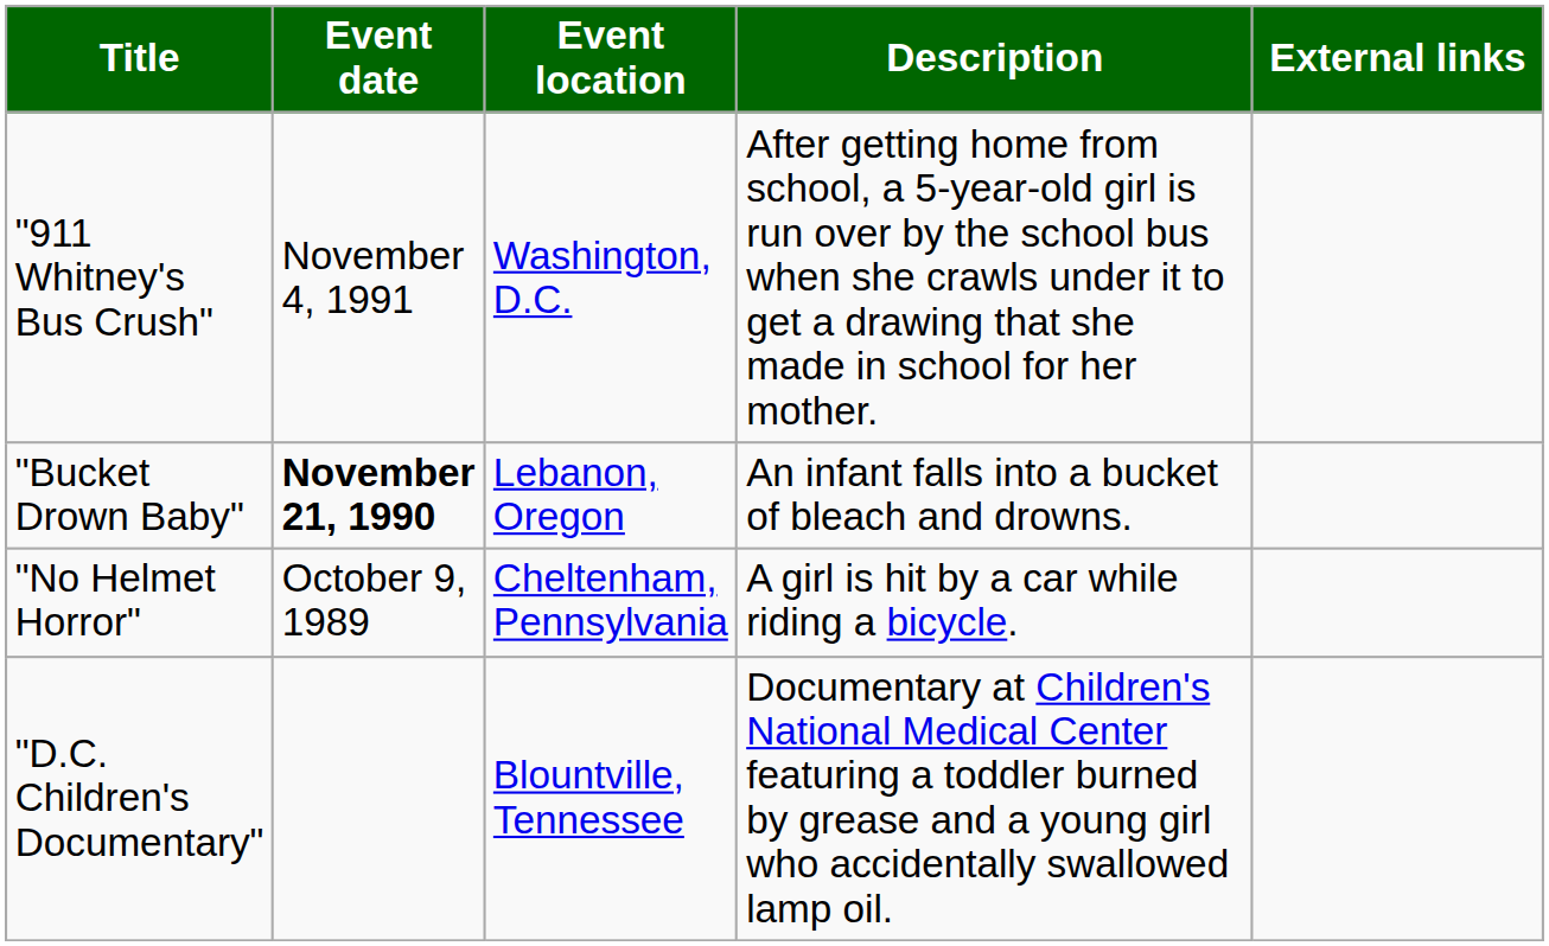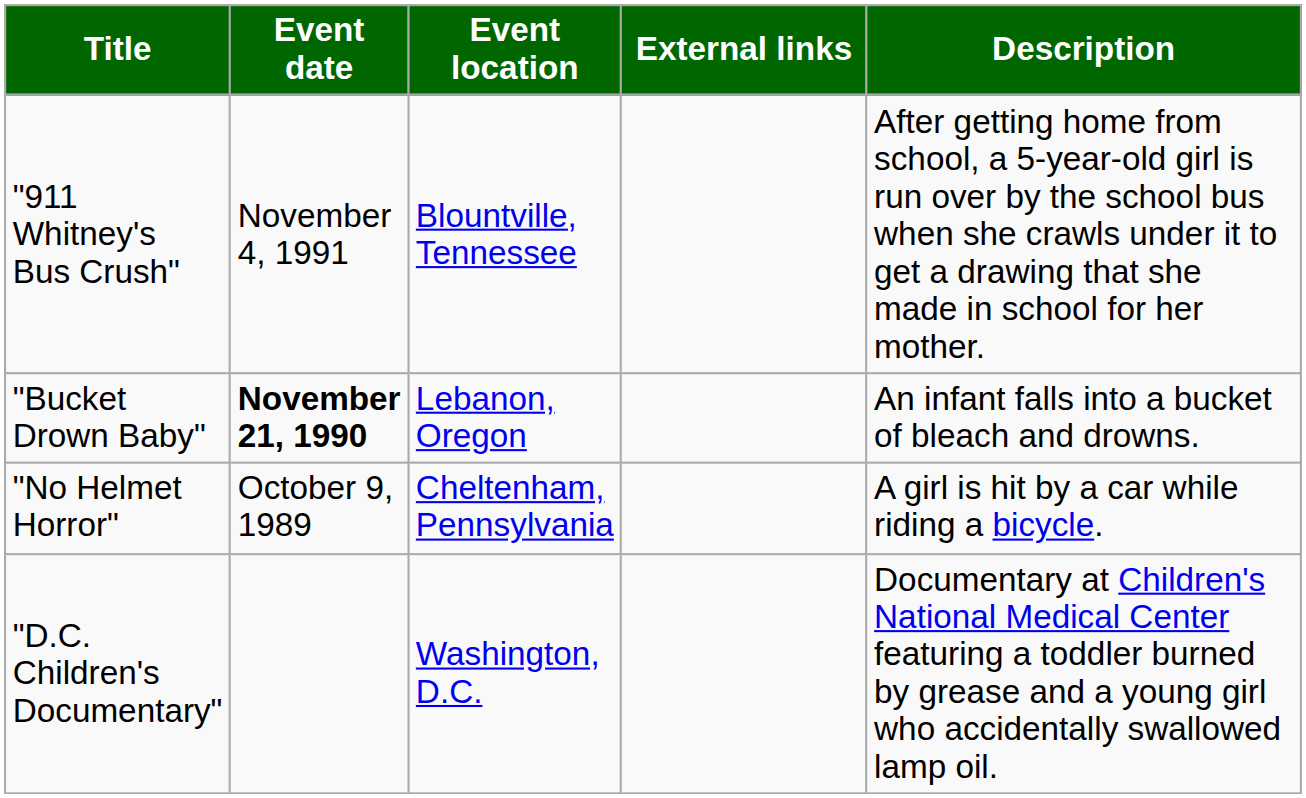columns swapped: Description <-> External links
"911 Whitney's Bus Crush" | Event location: Washington, D.C. -> Blountville, Tennessee
"D.C. Children's Documentary" | Event location: Blountville, Tennessee -> Washington, D.C.
